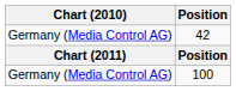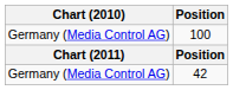rows swapped: 42 <-> 100
